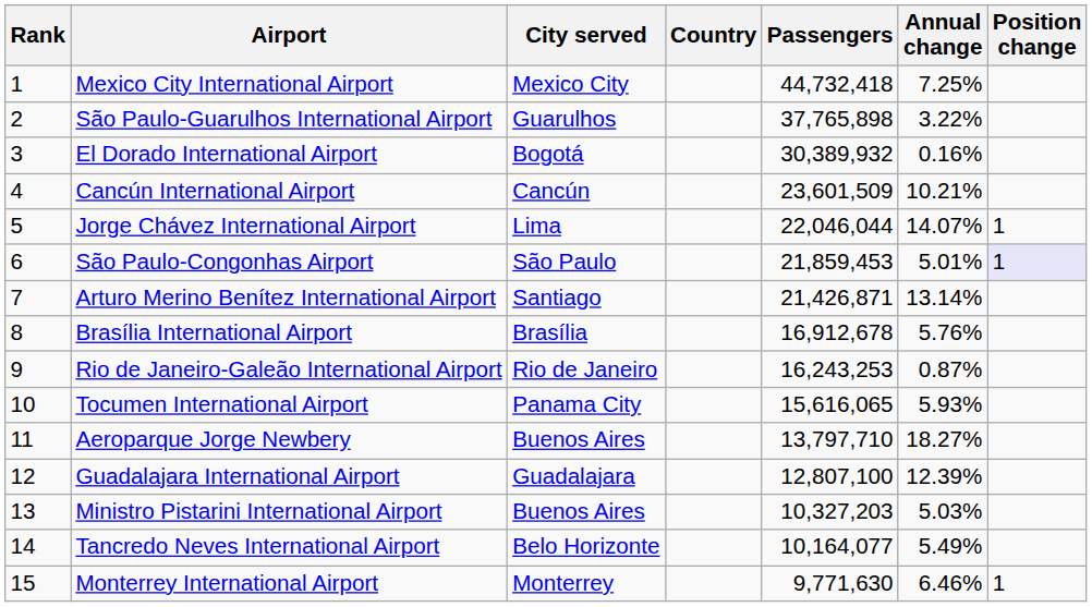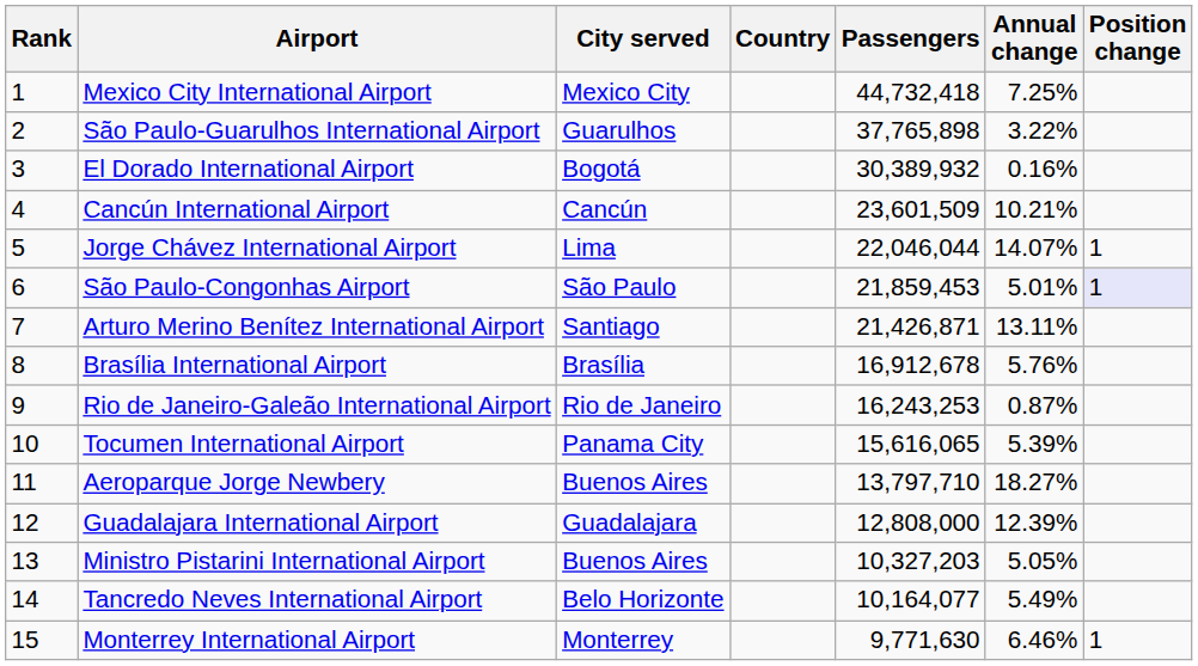Arturo Merino Benítez International Airport | Annual change: 13.14% -> 13.11%
Tocumen International Airport | Annual change: 5.93% -> 5.39%
Guadalajara International Airport | Passengers: 12,807,100 -> 12,808,000
Ministro Pistarini International Airport | Annual change: 5.03% -> 5.05%
